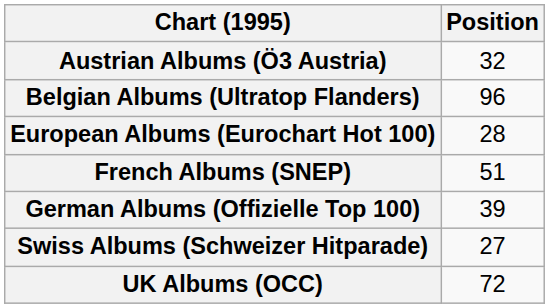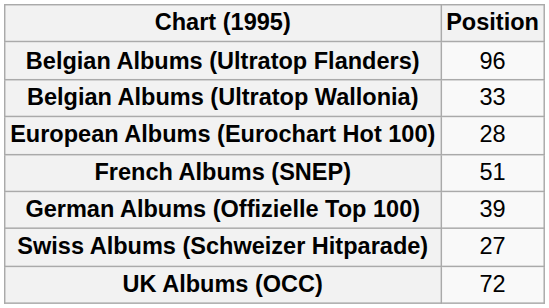- row: Austrian Albums (Ö3 Austria) | 32
+ row: Belgian Albums (Ultratop Wallonia) | 33
